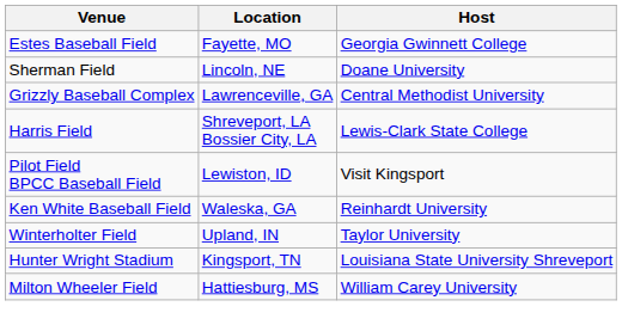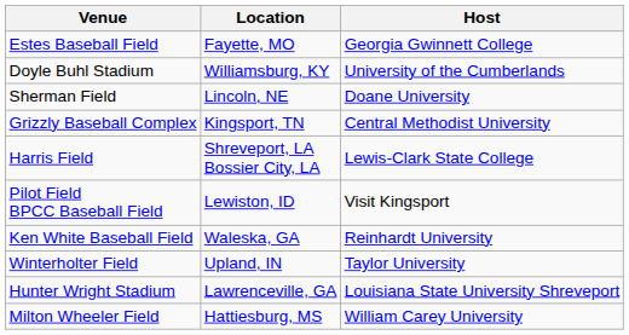+ row: Doyle Buhl Stadium | Williamsburg, KY | University of the Cumberlands
Grizzly Baseball Complex | Location: Lawrenceville, GA -> Kingsport, TN
Hunter Wright Stadium | Location: Kingsport, TN -> Lawrenceville, GA
